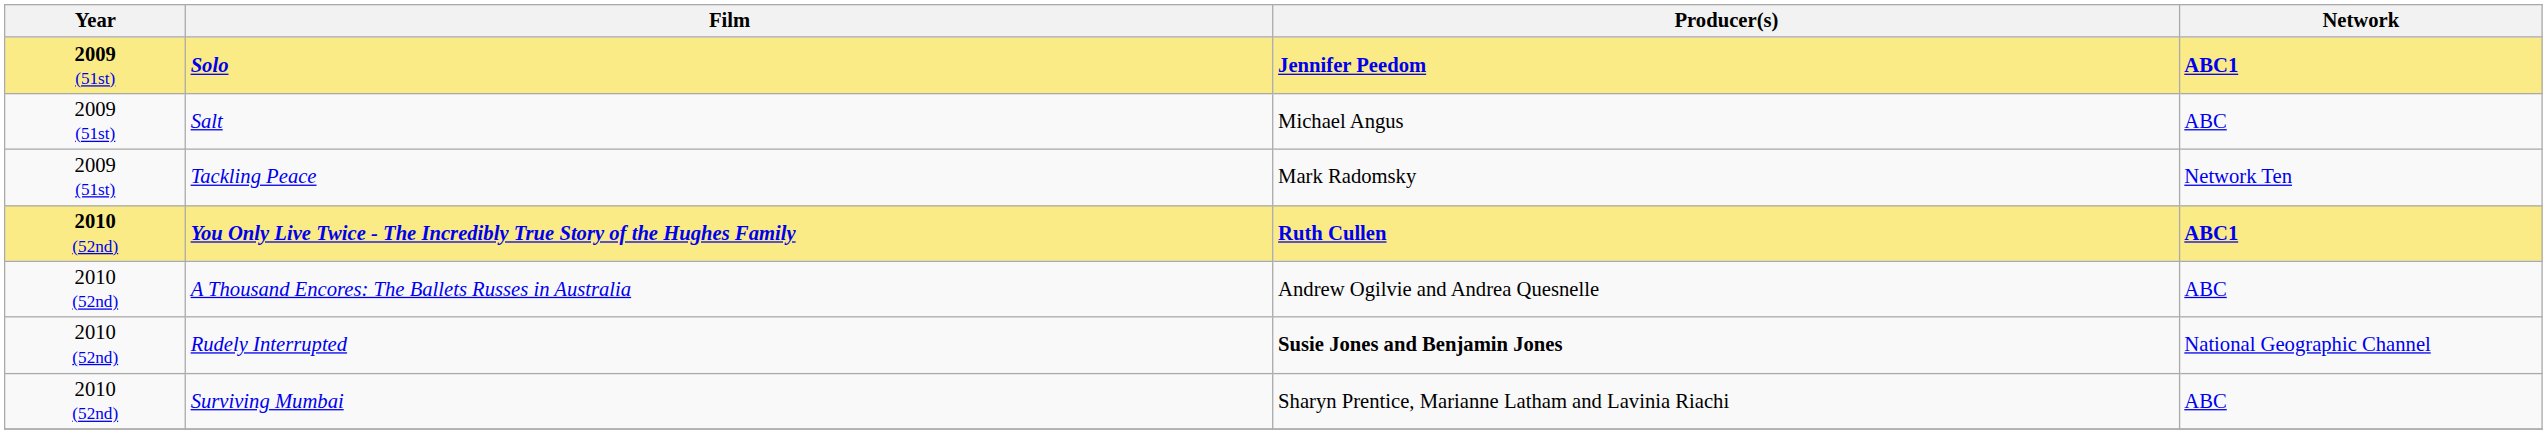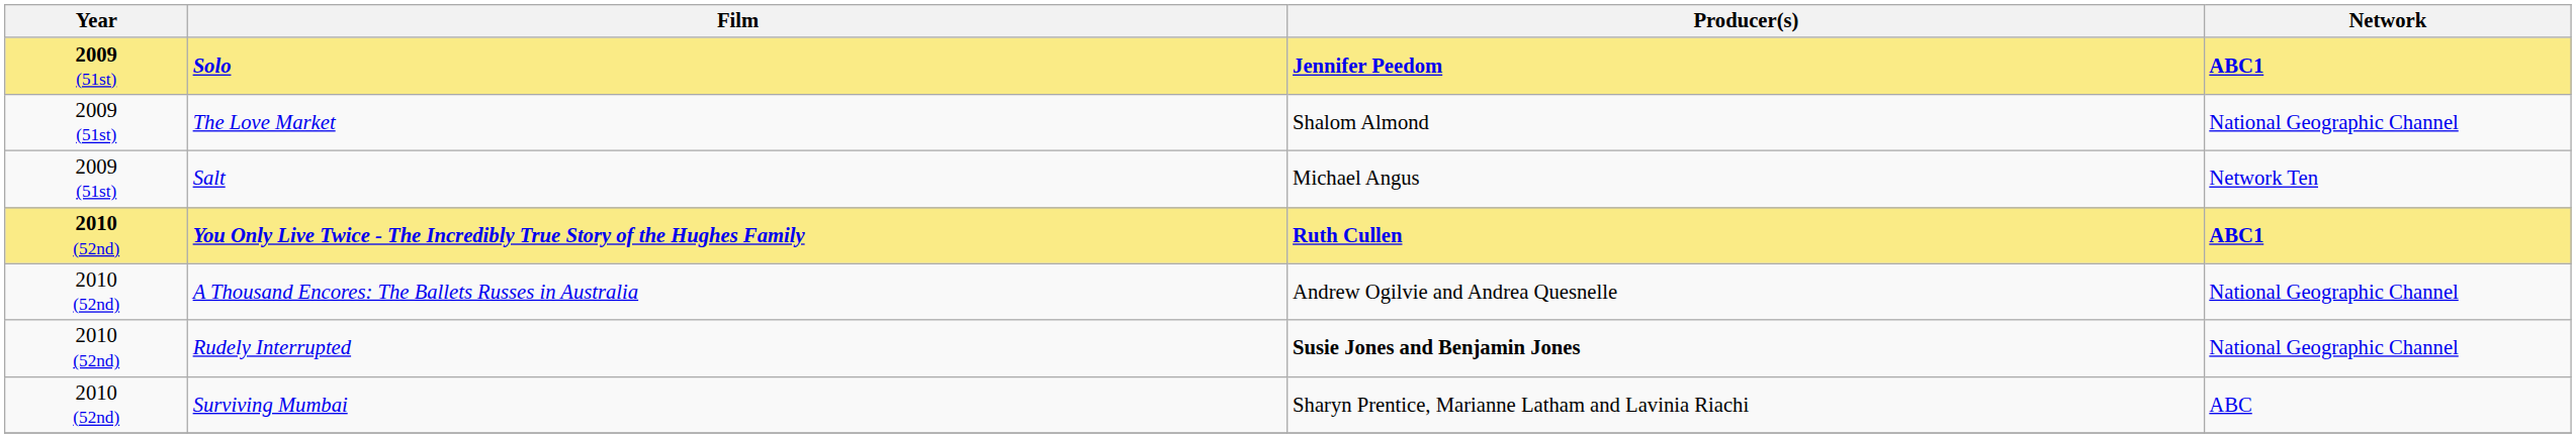+ row: 2009 (51st) | The Love Market | Shalom Almond | National Geographic Channel
Salt | Network: ABC -> Network Ten
- row: 2009 (51st) | Tackling Peace | Mark Radomsky | Network Ten
A Thousand Encores: The Ballets Russes in Australia | Network: ABC -> National Geographic Channel
